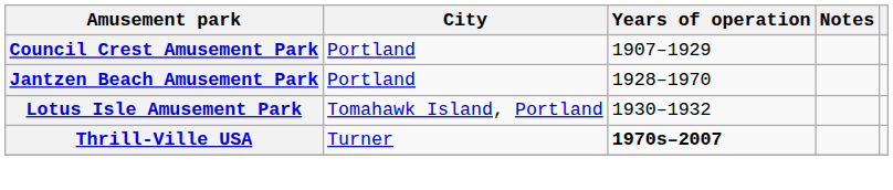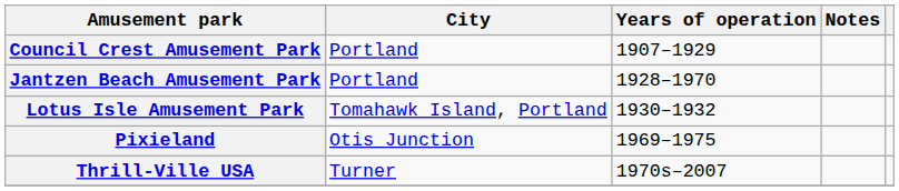+ row: Pixieland | Otis Junction | 1969–1975
Thrill-Ville USA | Years of operation: bold -> normal
